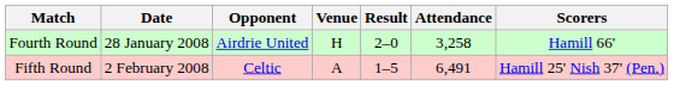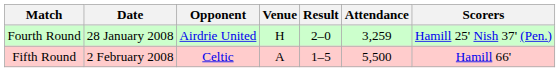Fourth Round | Attendance: 3,258 -> 3,259
Fourth Round | Scorers: Hamill 66' -> Hamill 25' Nish 37' (Pen.)
Fifth Round | Attendance: 6,491 -> 5,500
Fifth Round | Scorers: Hamill 25' Nish 37' (Pen.) -> Hamill 66'
